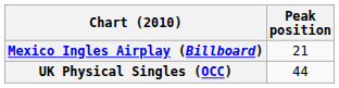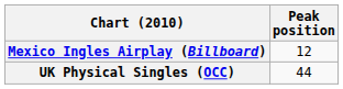Mexico Ingles Airplay (Billboard) | Peak position: 21 -> 12
